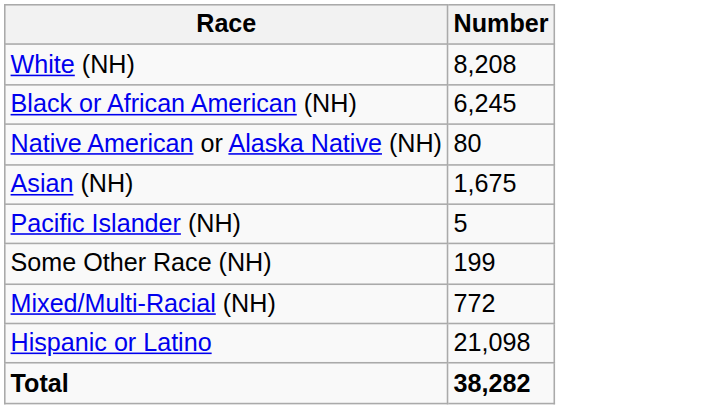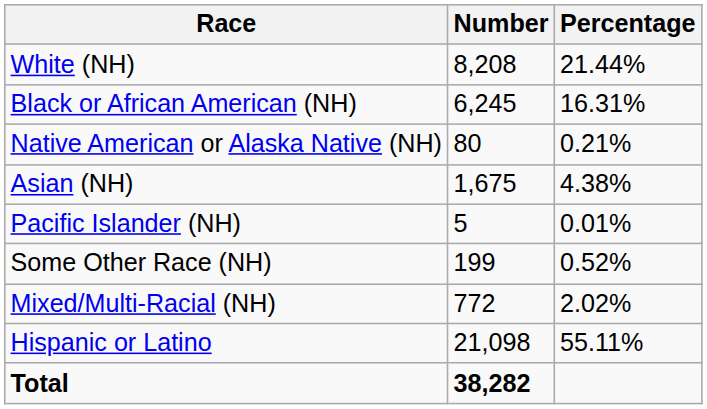+ column: Percentage | 21.44% | 16.31% | 0.21% | 4.38% | 0.01% | 0.52% | 2.02% | 55.11%
